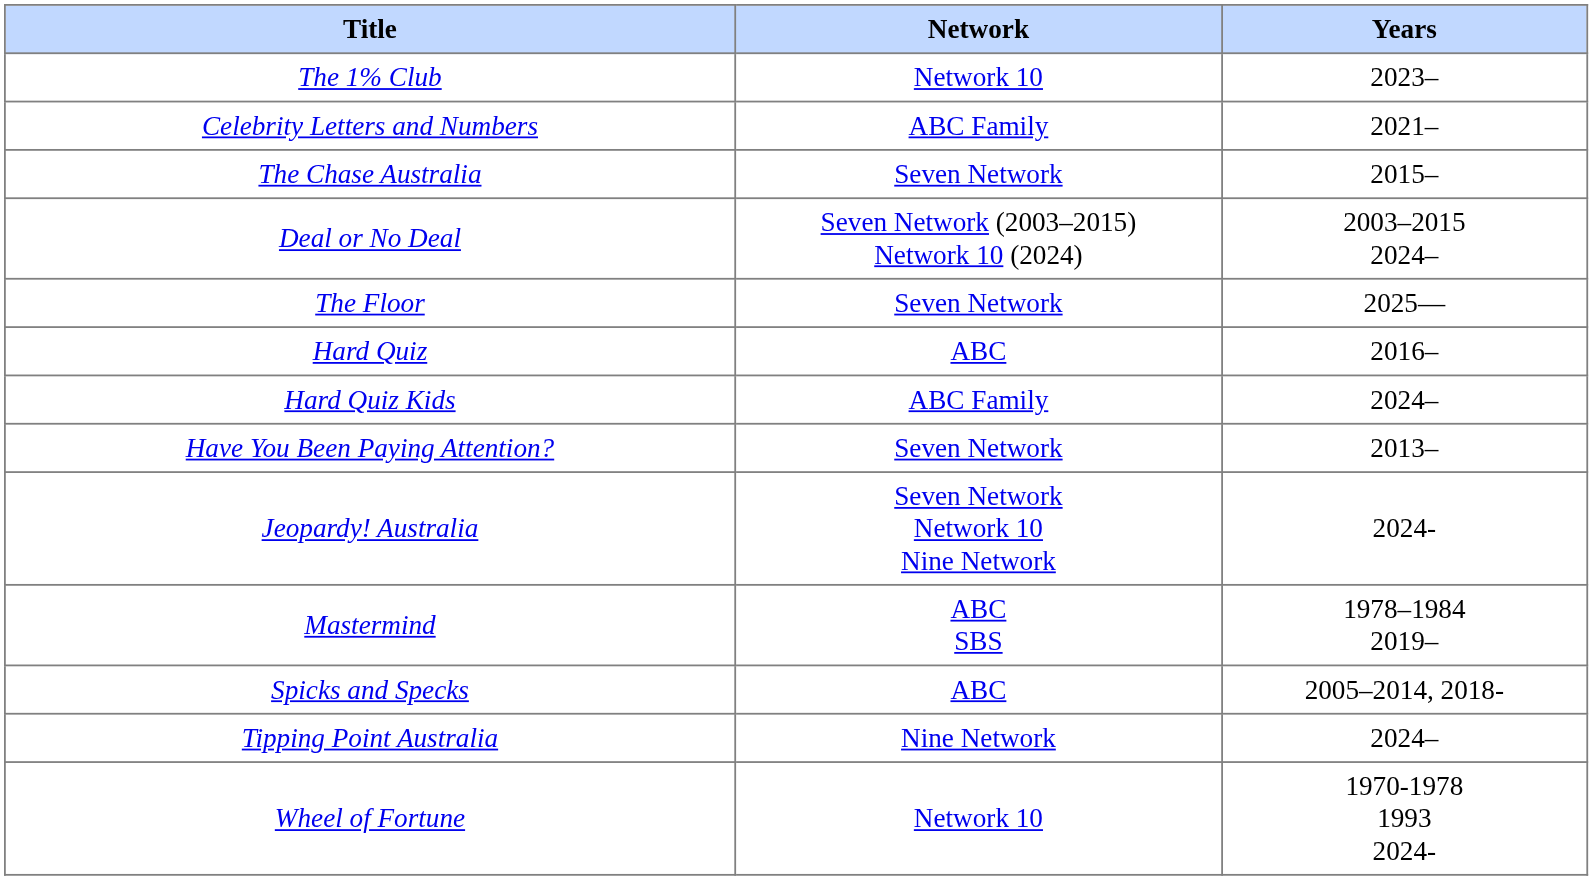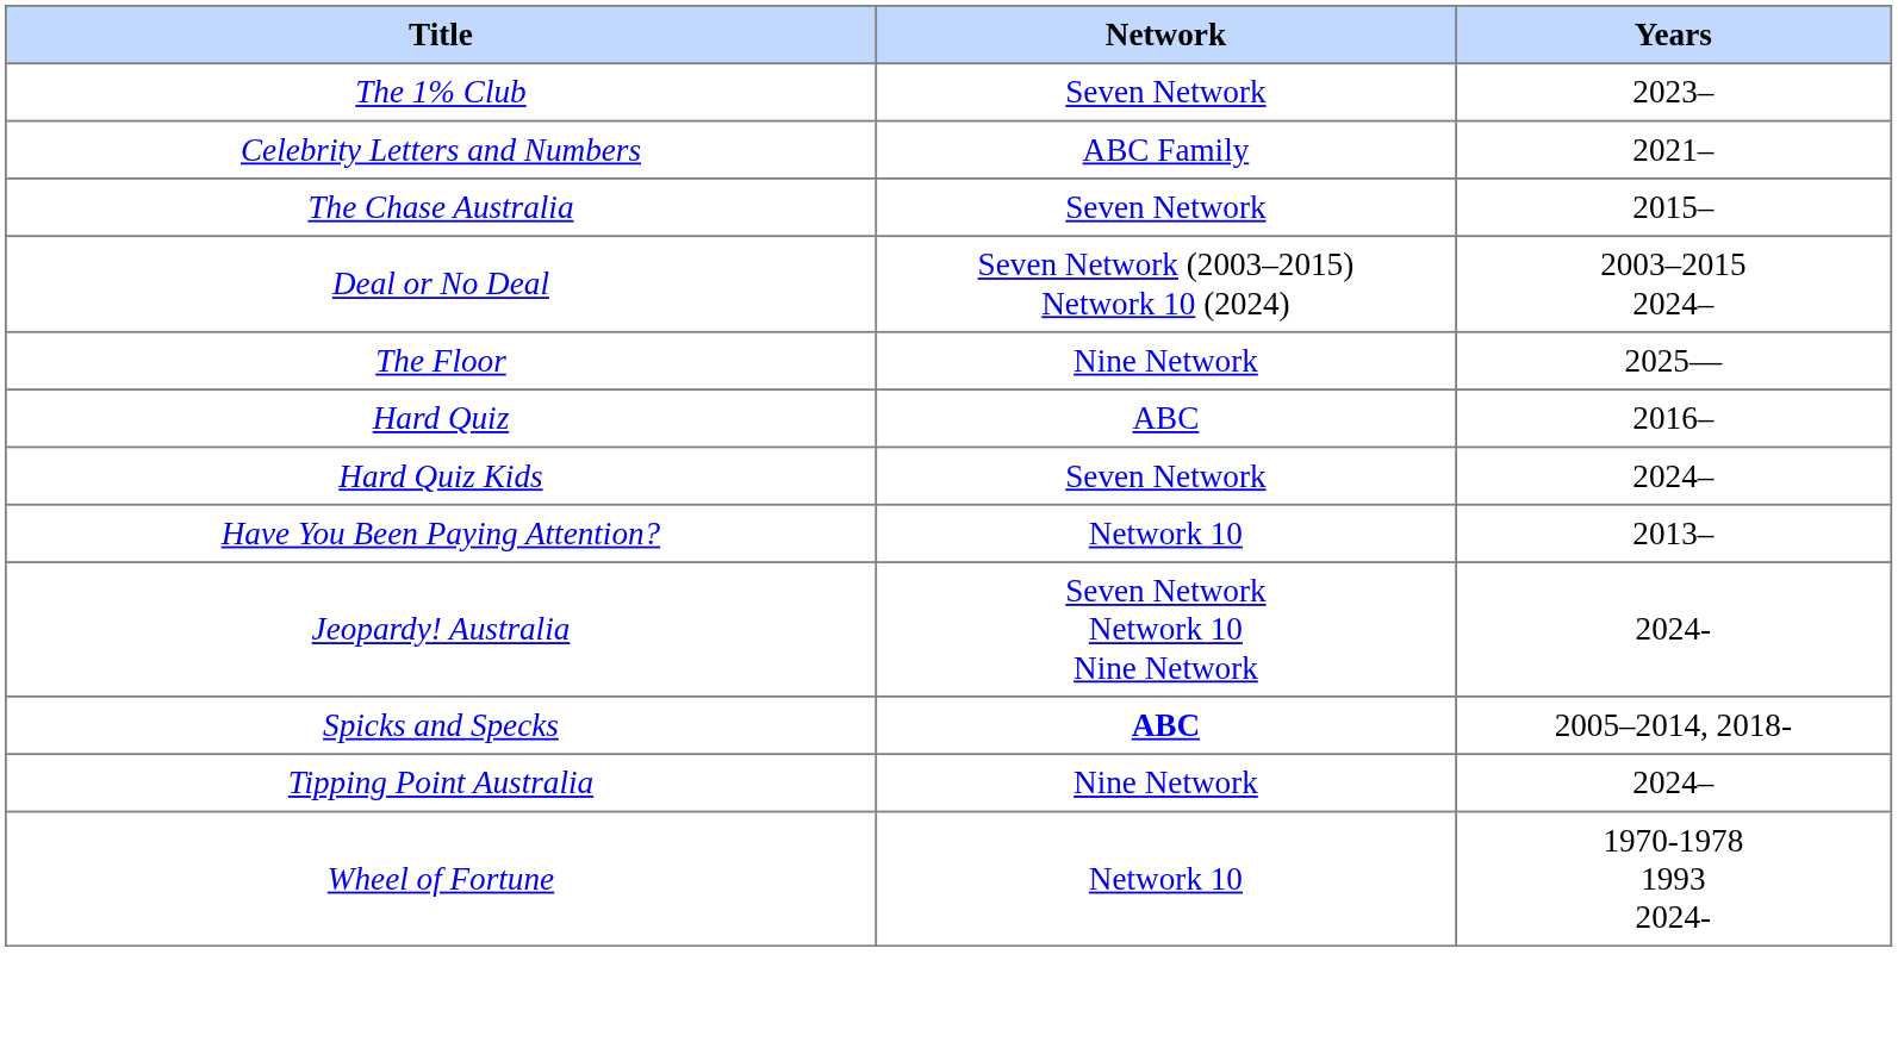The 1% Club | Network: Network 10 -> Seven Network
The Floor | Network: Seven Network -> Nine Network
Hard Quiz Kids | Network: ABC Family -> Seven Network
Have You Been Paying Attention? | Network: Seven Network -> Network 10
- row: Mastermind | ABC SBS | 1978–1984 2019–
Spicks and Specks | Network: normal -> bold
